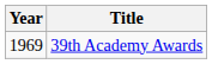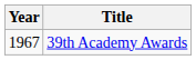39th Academy Awards | Year: 1969 -> 1967
